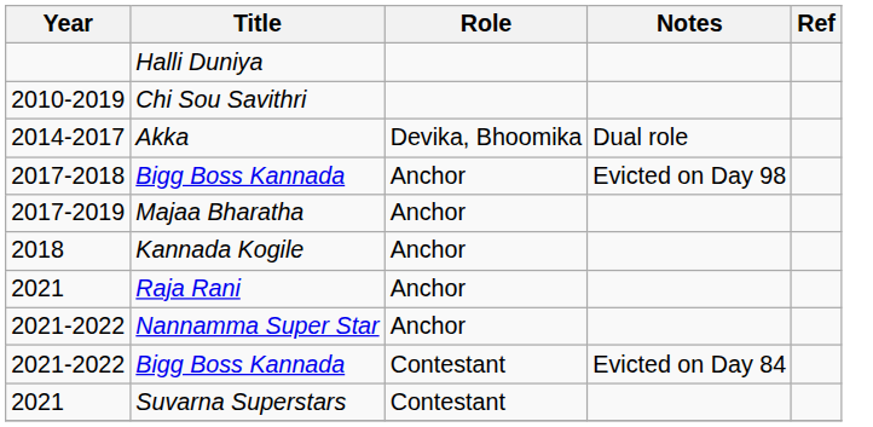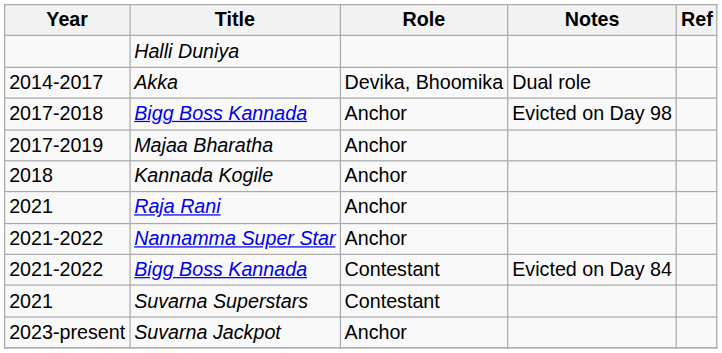- row: 2010-2019 | Chi Sou Savithri
+ row: 2023-present | Suvarna Jackpot | Anchor
